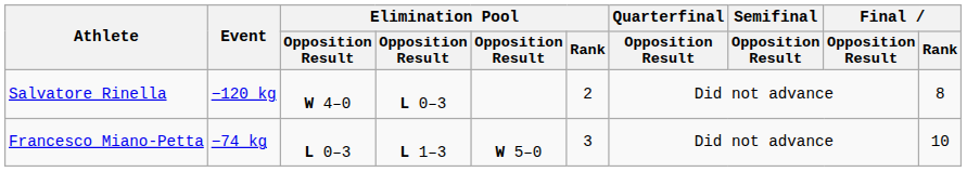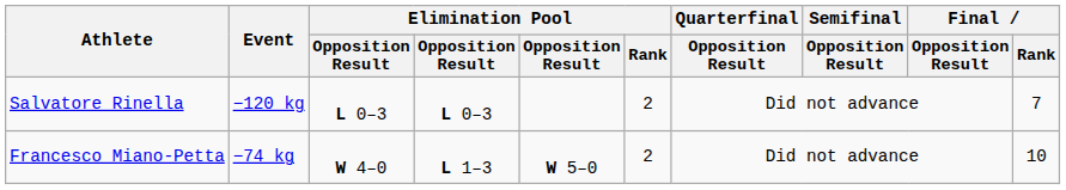Salvatore Rinella | column 3: W 4–0 -> L 0–3
Salvatore Rinella | Final / Rank: 8 -> 7
Francesco Miano-Petta | column 3: L 0–3 -> W 4–0
Francesco Miano-Petta | Elimination Pool / Rank: 3 -> 2
